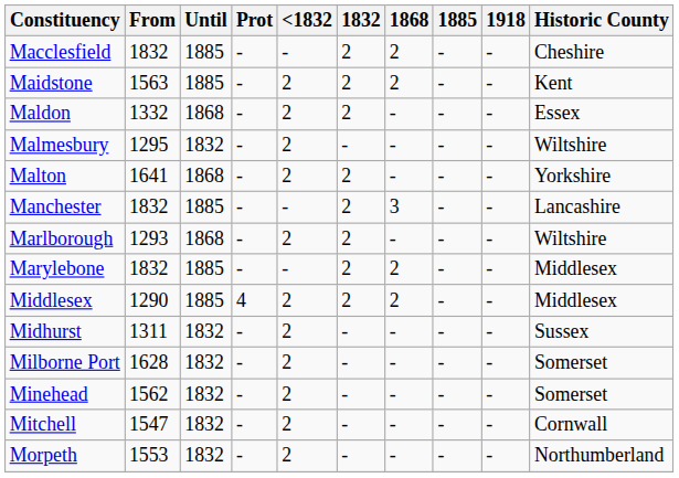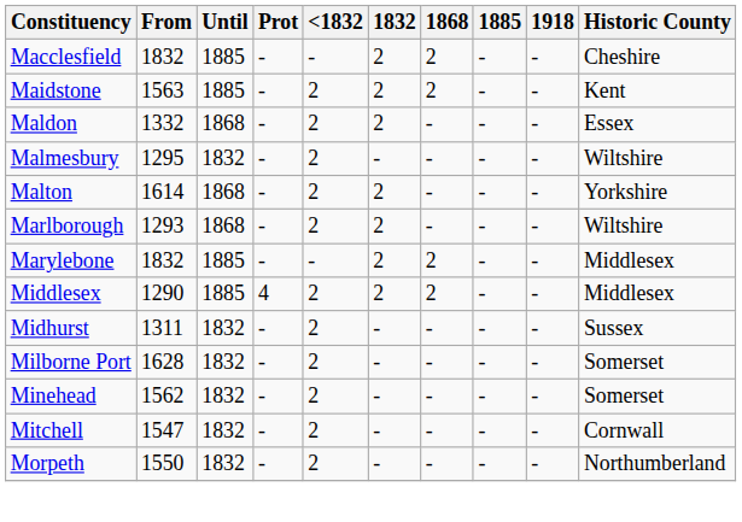Malton | From: 1641 -> 1614
- row: Manchester | 1832 | 1885 | - | - | 2 | 3 | - | - | Lancashire
Morpeth | From: 1553 -> 1550
